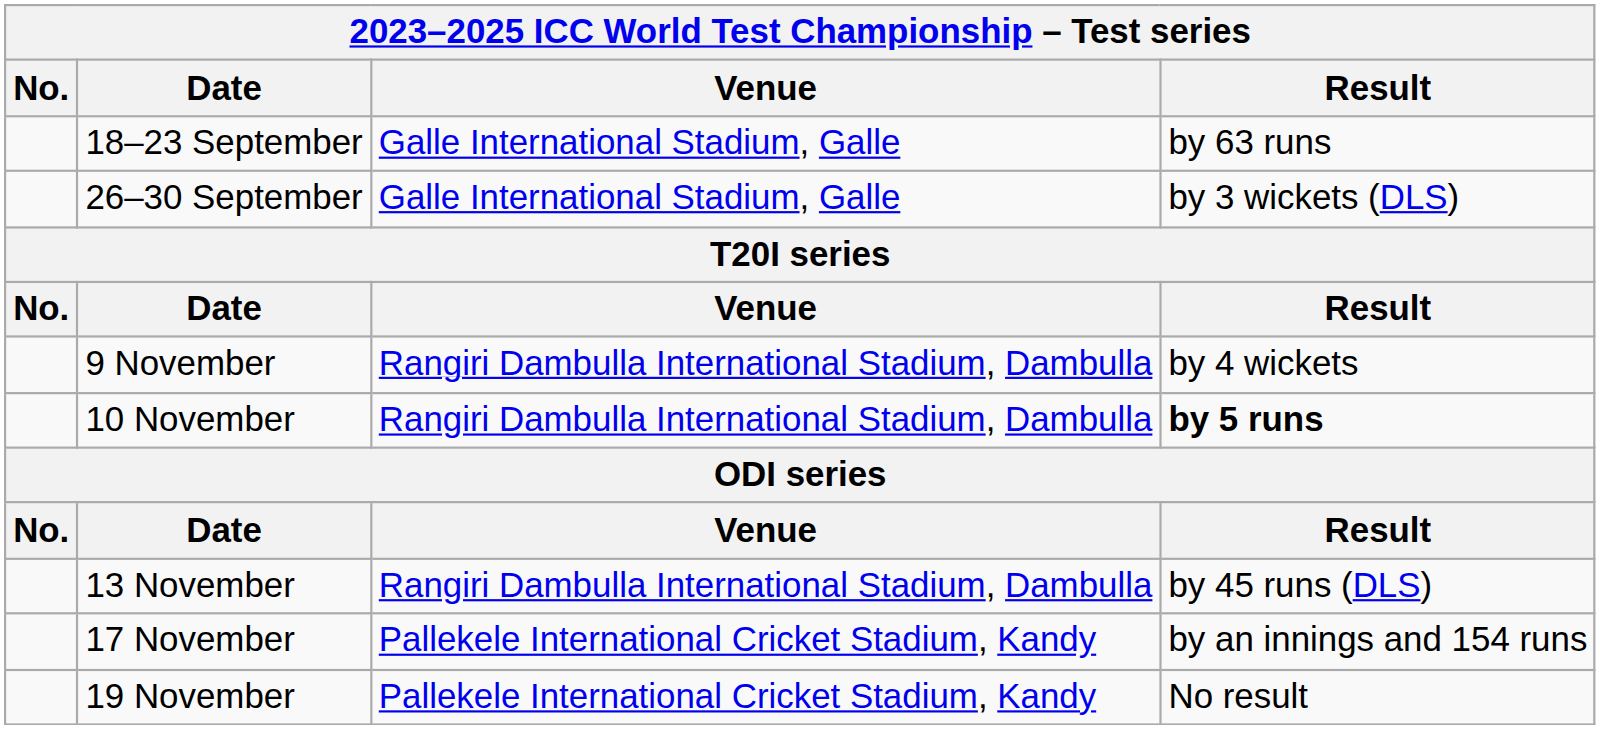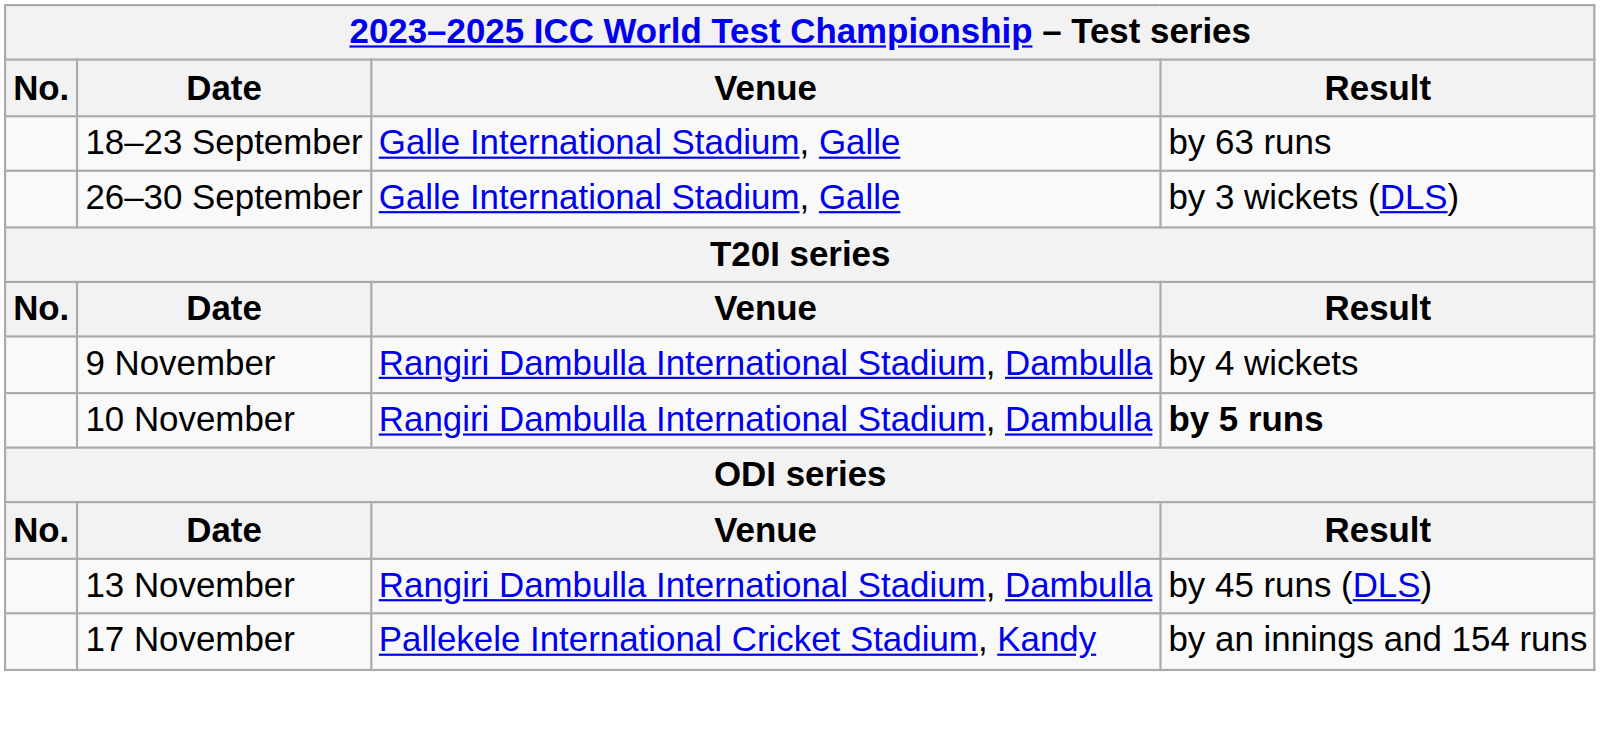- row: 19 November | Pallekele International Cricket Stadium, Kandy | No result
